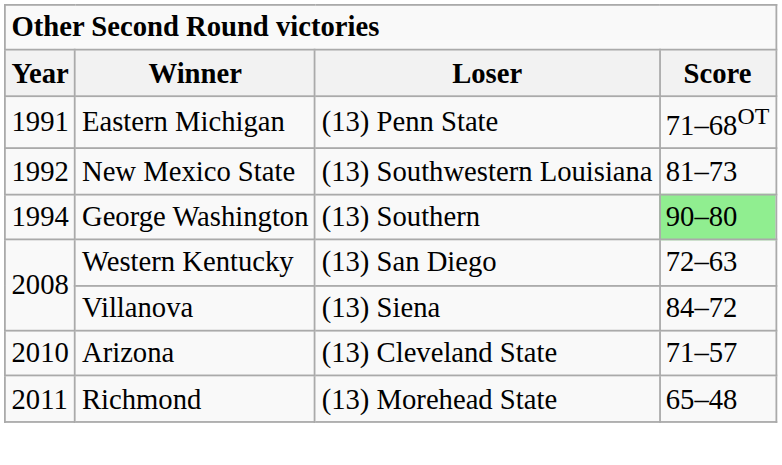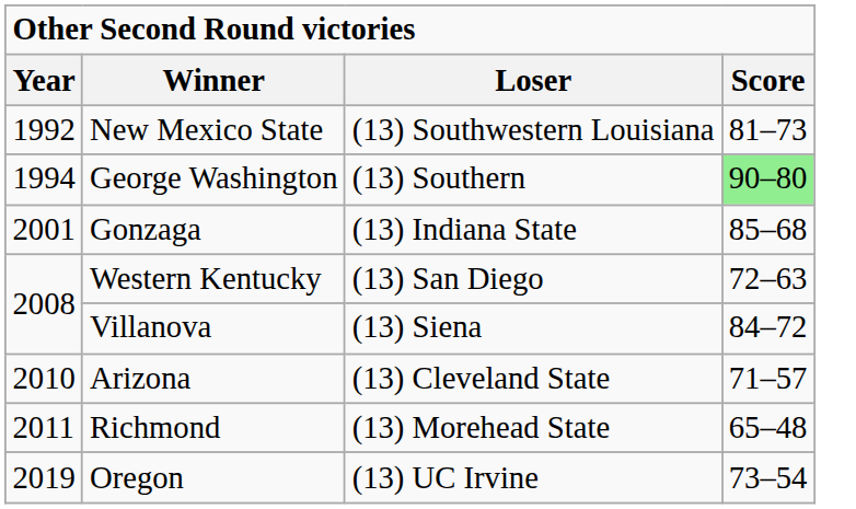- row: 1991 | Eastern Michigan | (13) Penn State | 71–68OT
+ row: 2001 | Gonzaga | (13) Indiana State | 85–68
+ row: 2019 | Oregon | (13) UC Irvine | 73–54
